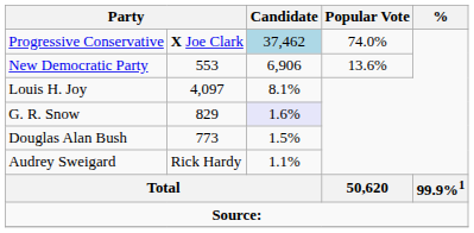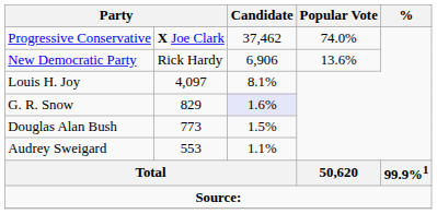Progressive Conservative | Candidate: lightblue background -> no background
New Democratic Party | column 2: 553 -> Rick Hardy
Audrey Sweigard | column 2: Rick Hardy -> 553
